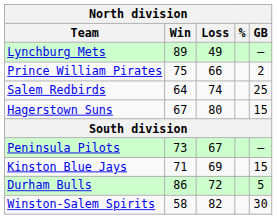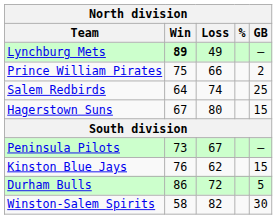Lynchburg Mets | Win: normal -> bold
Kinston Blue Jays | Win: 71 -> 76
Kinston Blue Jays | Loss: 69 -> 62
